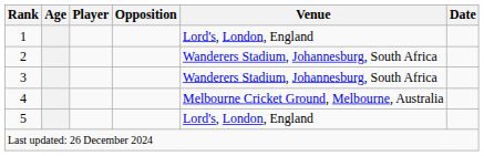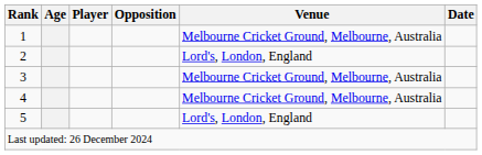1 | Venue: Lord's, London, England -> Melbourne Cricket Ground, Melbourne, Australia
2 | Venue: Wanderers Stadium, Johannesburg, South Africa -> Lord's, London, England
3 | Venue: Wanderers Stadium, Johannesburg, South Africa -> Melbourne Cricket Ground, Melbourne, Australia
